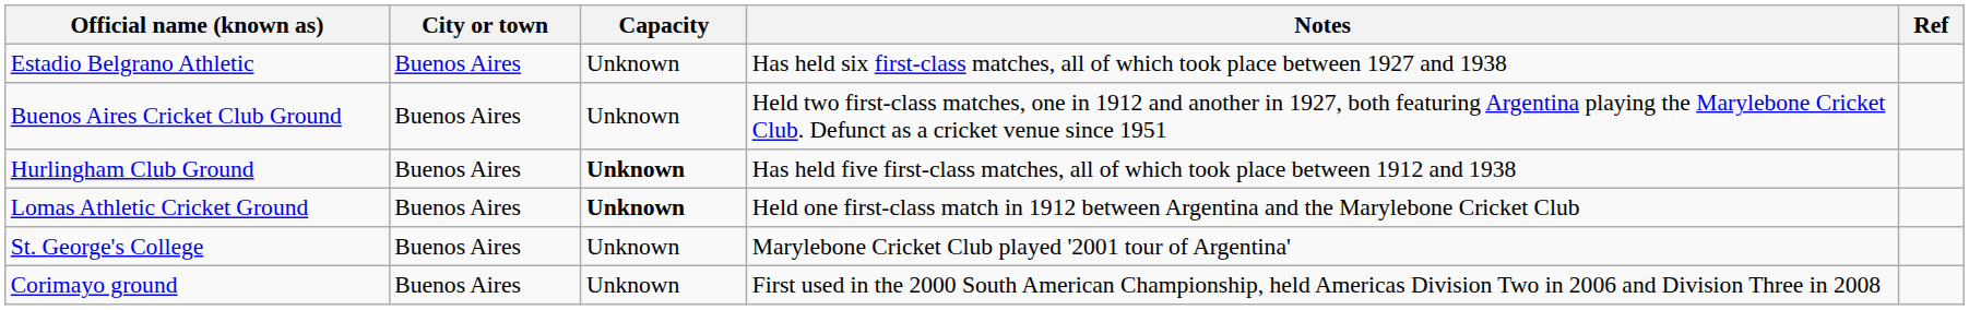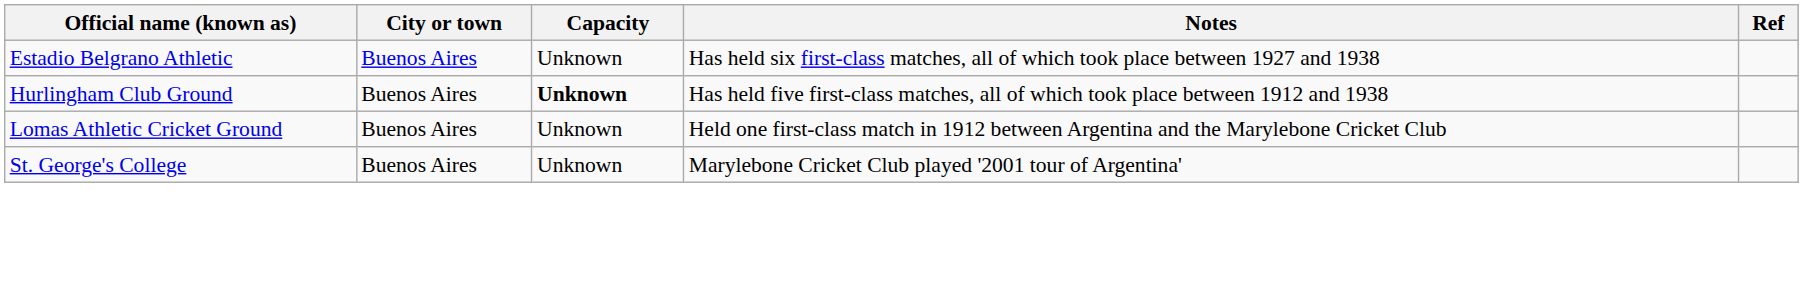- row: Buenos Aires Cricket Club Ground | Buenos Aires | Unknown | Held two first-class matches, one in 1912 and another in 1927, both featuring Argentina playing the Marylebone Cricket Club. Defunct as a cricket venue since 1951
Lomas Athletic Cricket Ground | Capacity: bold -> normal
- row: Corimayo ground | Buenos Aires | Unknown | First used in the 2000 South American Championship, held Americas Division Two in 2006 and Division Three in 2008
